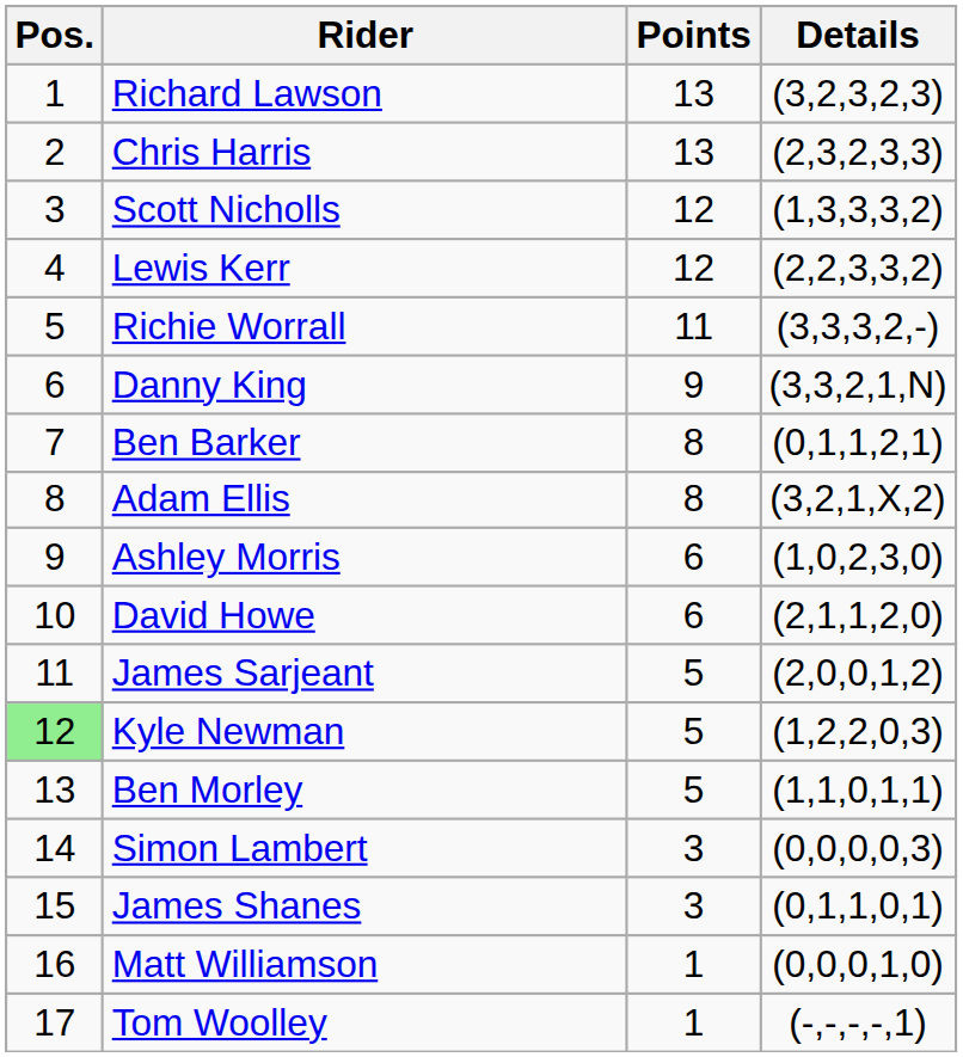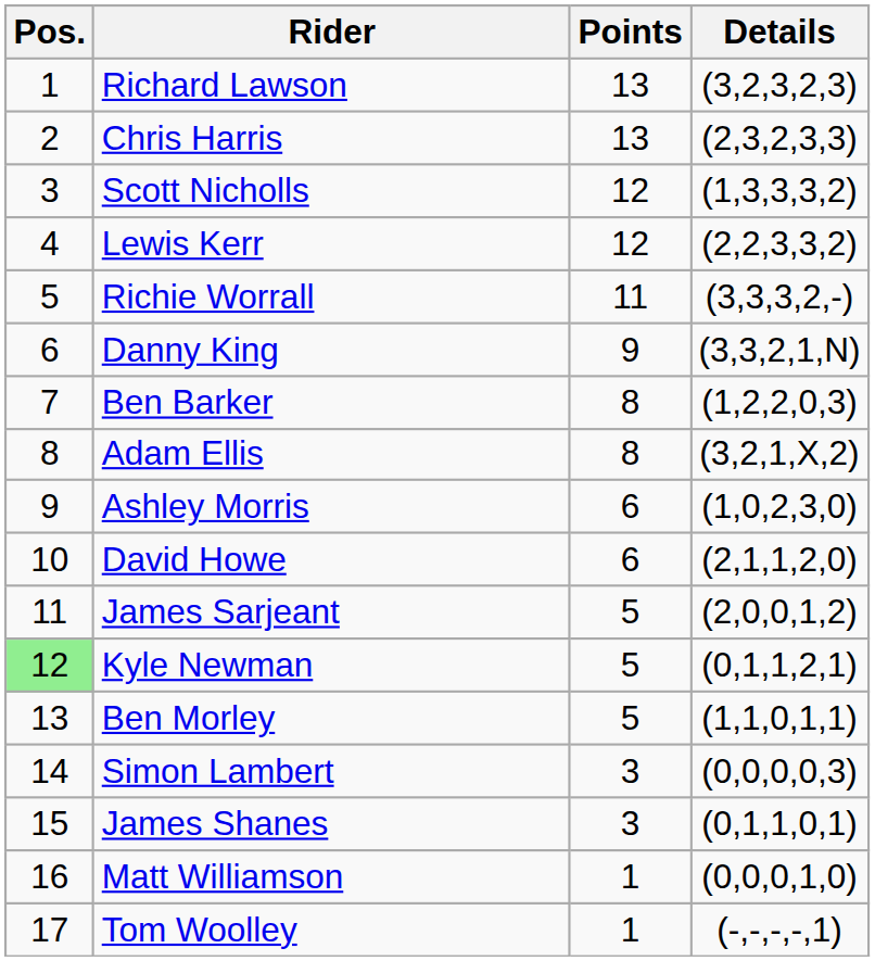Ben Barker | Details: (0,1,1,2,1) -> (1,2,2,0,3)
Kyle Newman | Details: (1,2,2,0,3) -> (0,1,1,2,1)
